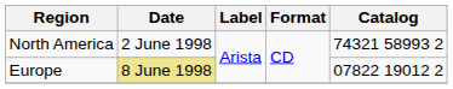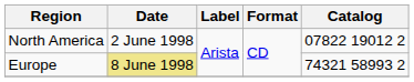North America | Catalog: 74321 58993 2 -> 07822 19012 2
Europe | Catalog: 07822 19012 2 -> 74321 58993 2
